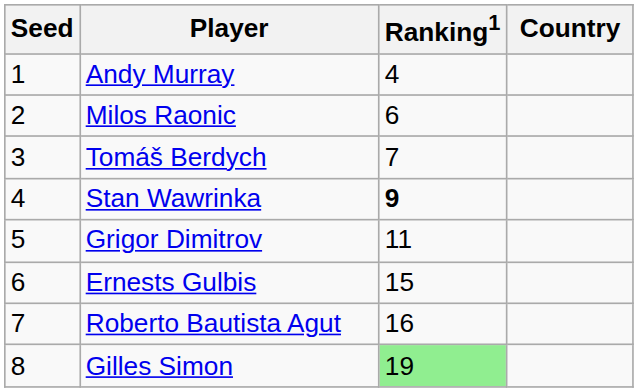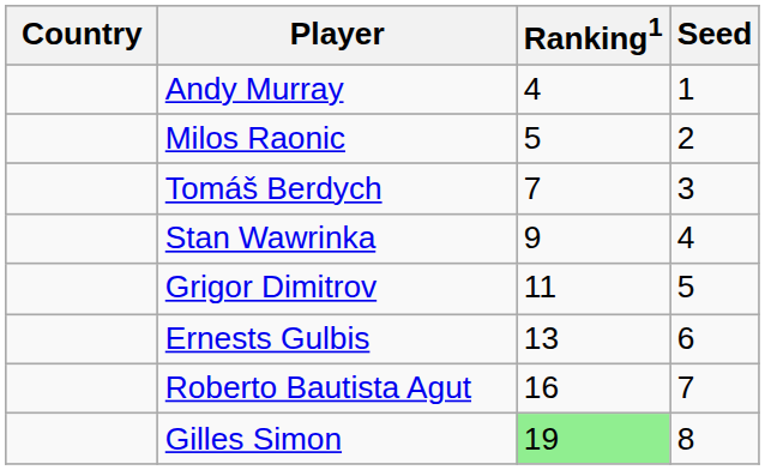columns swapped: Country <-> Seed
Milos Raonic | Ranking1: 6 -> 5
Stan Wawrinka | Ranking1: bold -> normal
Ernests Gulbis | Ranking1: 15 -> 13
